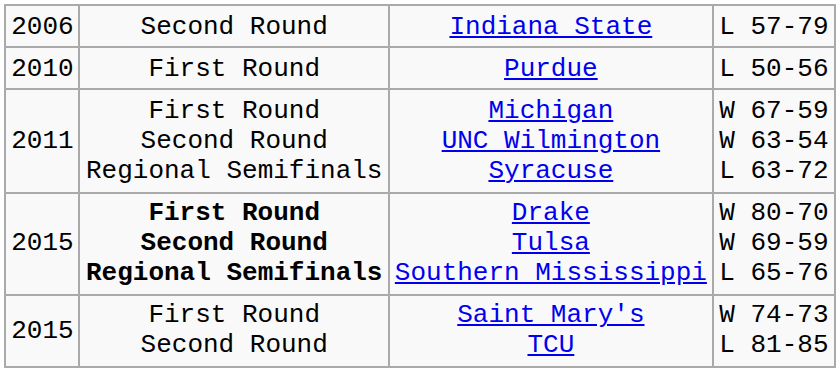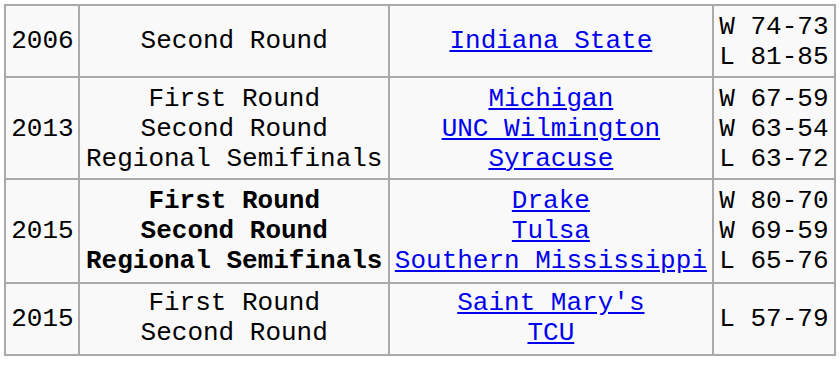Indiana State | column 4: L 57-79 -> W 74-73 L 81-85
- row: 2010 | First Round | Purdue | L 50-56
Michigan UNC Wilmington Syracuse | column 1: 2011 -> 2013
Saint Mary's TCU | column 4: W 74-73 L 81-85 -> L 57-79
